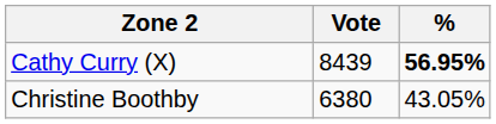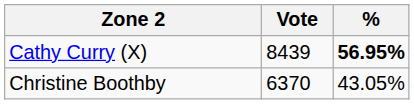Christine Boothby | Vote: 6380 -> 6370
